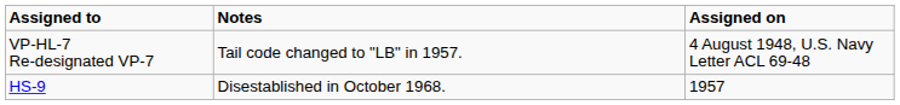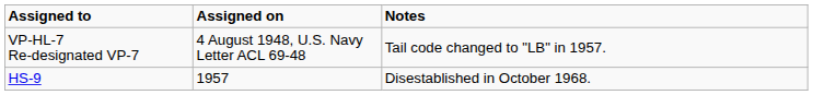columns swapped: Assigned on <-> Notes
